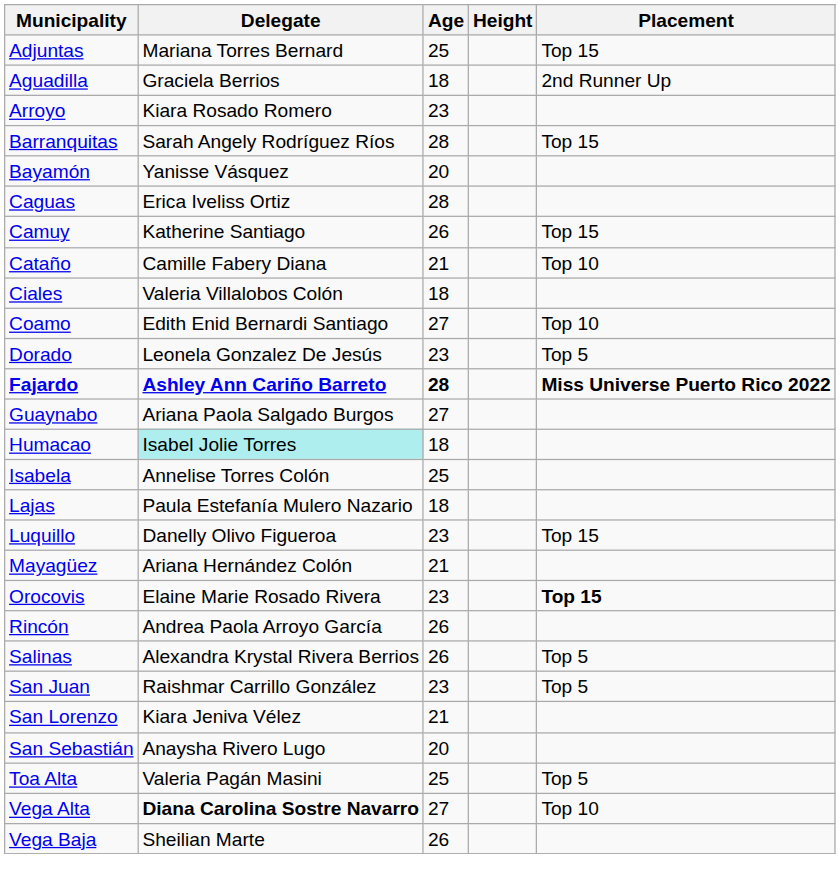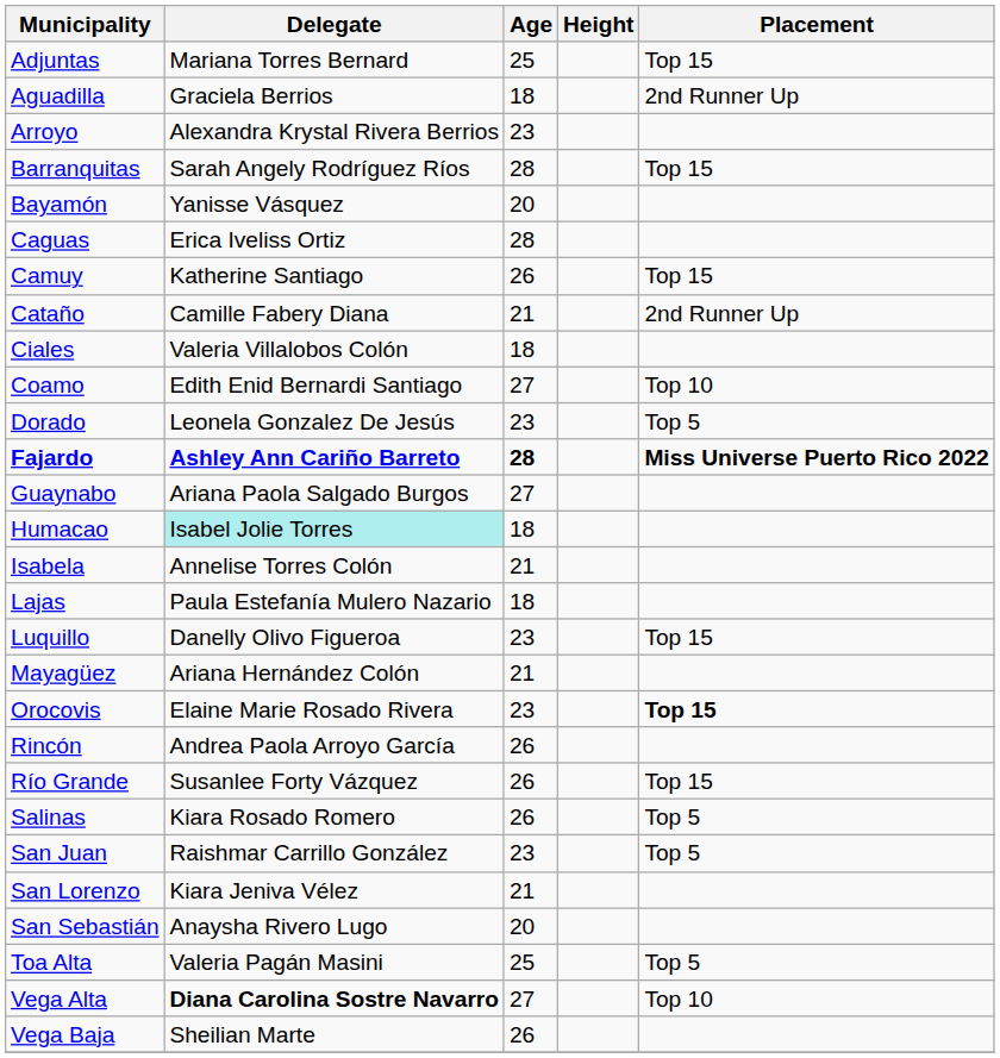Arroyo | Delegate: Kiara Rosado Romero -> Alexandra Krystal Rivera Berrios
Cataño | Placement: Top 10 -> 2nd Runner Up
Isabela | Age: 25 -> 21
+ row: Río Grande | Susanlee Forty Vázquez | 26 | Top 15
Salinas | Delegate: Alexandra Krystal Rivera Berrios -> Kiara Rosado Romero
